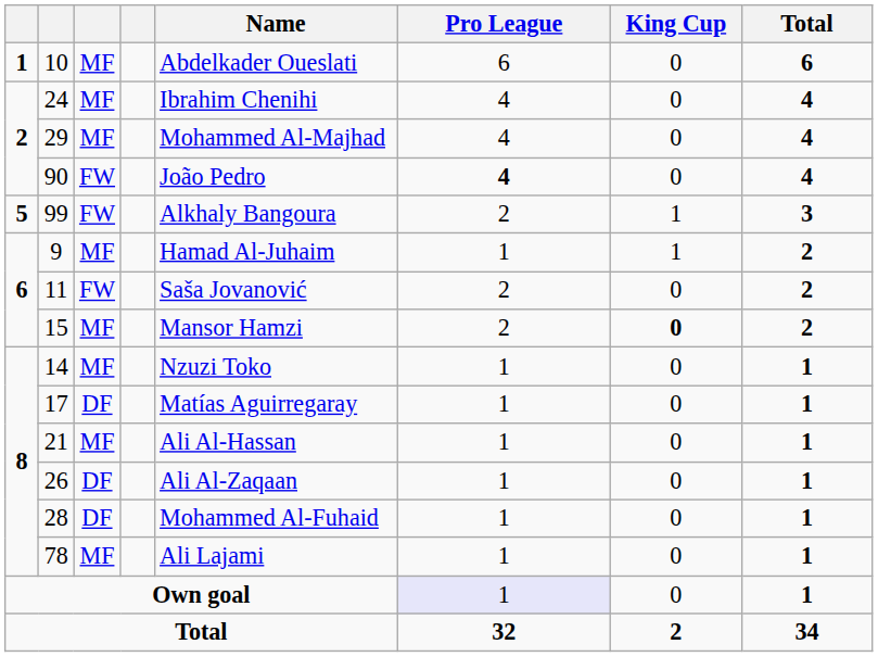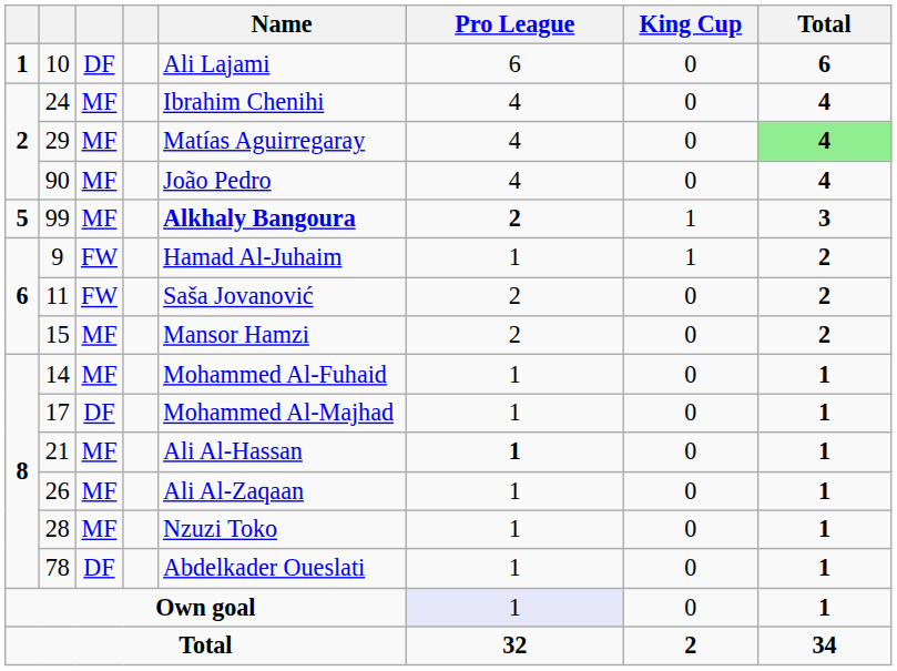10 | column 3: MF -> DF
10 | Name: Abdelkader Oueslati -> Ali Lajami
29 | Name: Mohammed Al-Majhad -> Matías Aguirregaray
29 | Total: no background -> lightgreen background
90 | column 3: FW -> MF
90 | Pro League: bold -> normal
99 | column 3: FW -> MF
99 | Name: normal -> bold
99 | Pro League: normal -> bold
9 | column 3: MF -> FW
15 | King Cup: bold -> normal
14 | Name: Nzuzi Toko -> Mohammed Al-Fuhaid
17 | Name: Matías Aguirregaray -> Mohammed Al-Majhad
21 | Pro League: normal -> bold
26 | column 3: DF -> MF
28 | column 3: DF -> MF
28 | Name: Mohammed Al-Fuhaid -> Nzuzi Toko
78 | column 3: MF -> DF
78 | Name: Ali Lajami -> Abdelkader Oueslati
